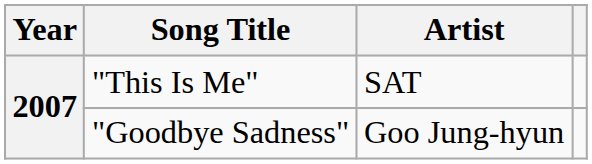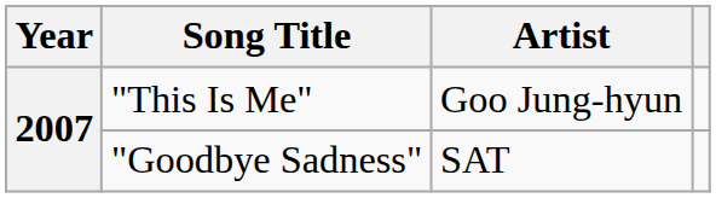"This Is Me" | Artist: SAT -> Goo Jung-hyun
"Goodbye Sadness" | Artist: Goo Jung-hyun -> SAT
